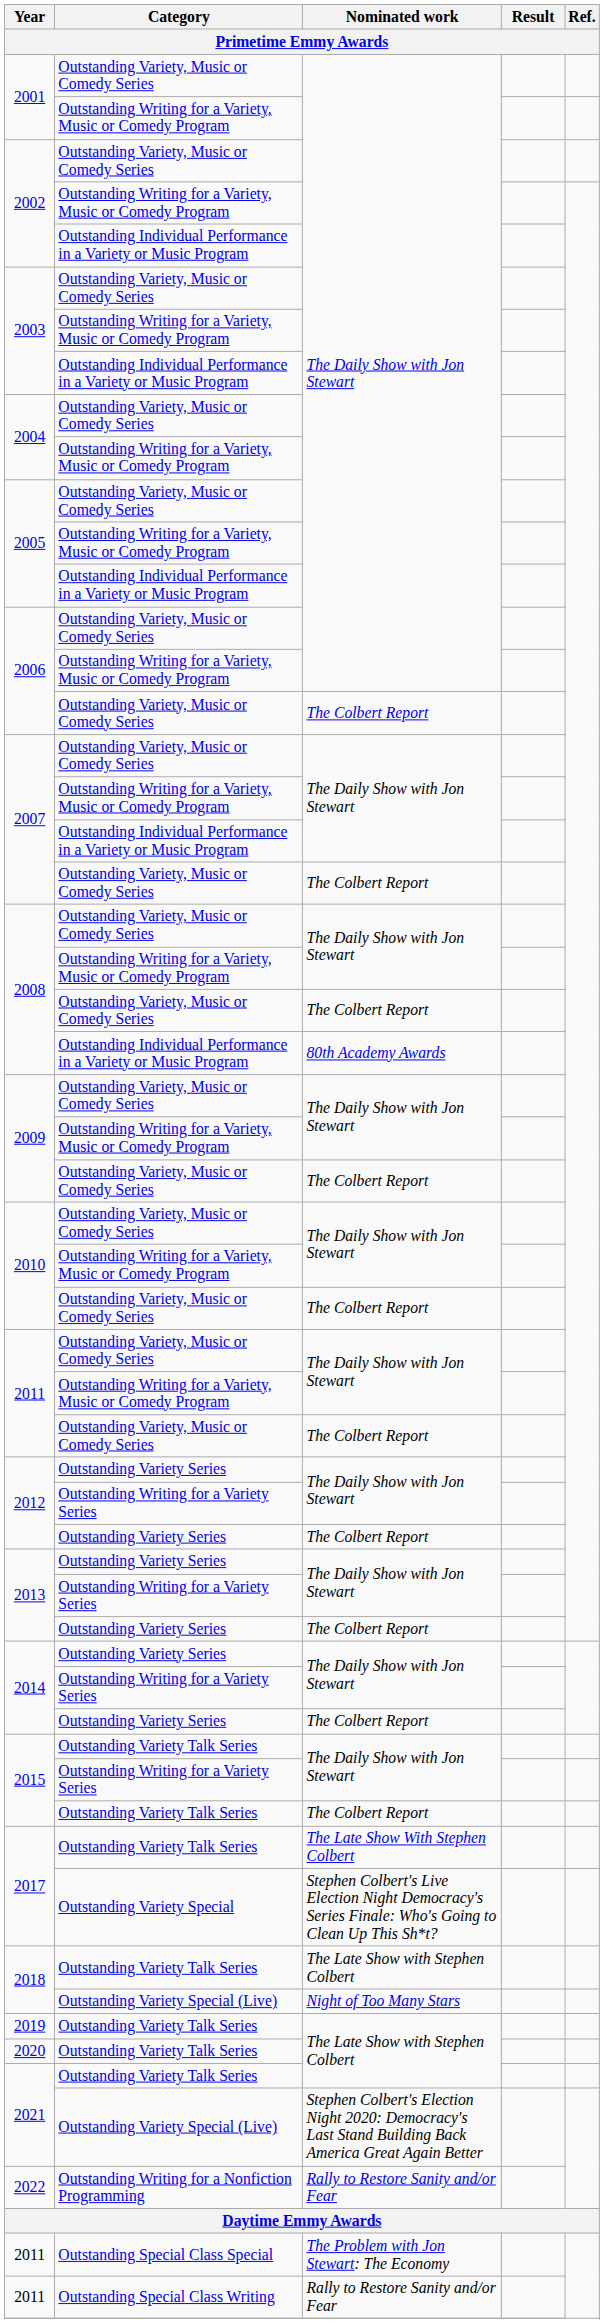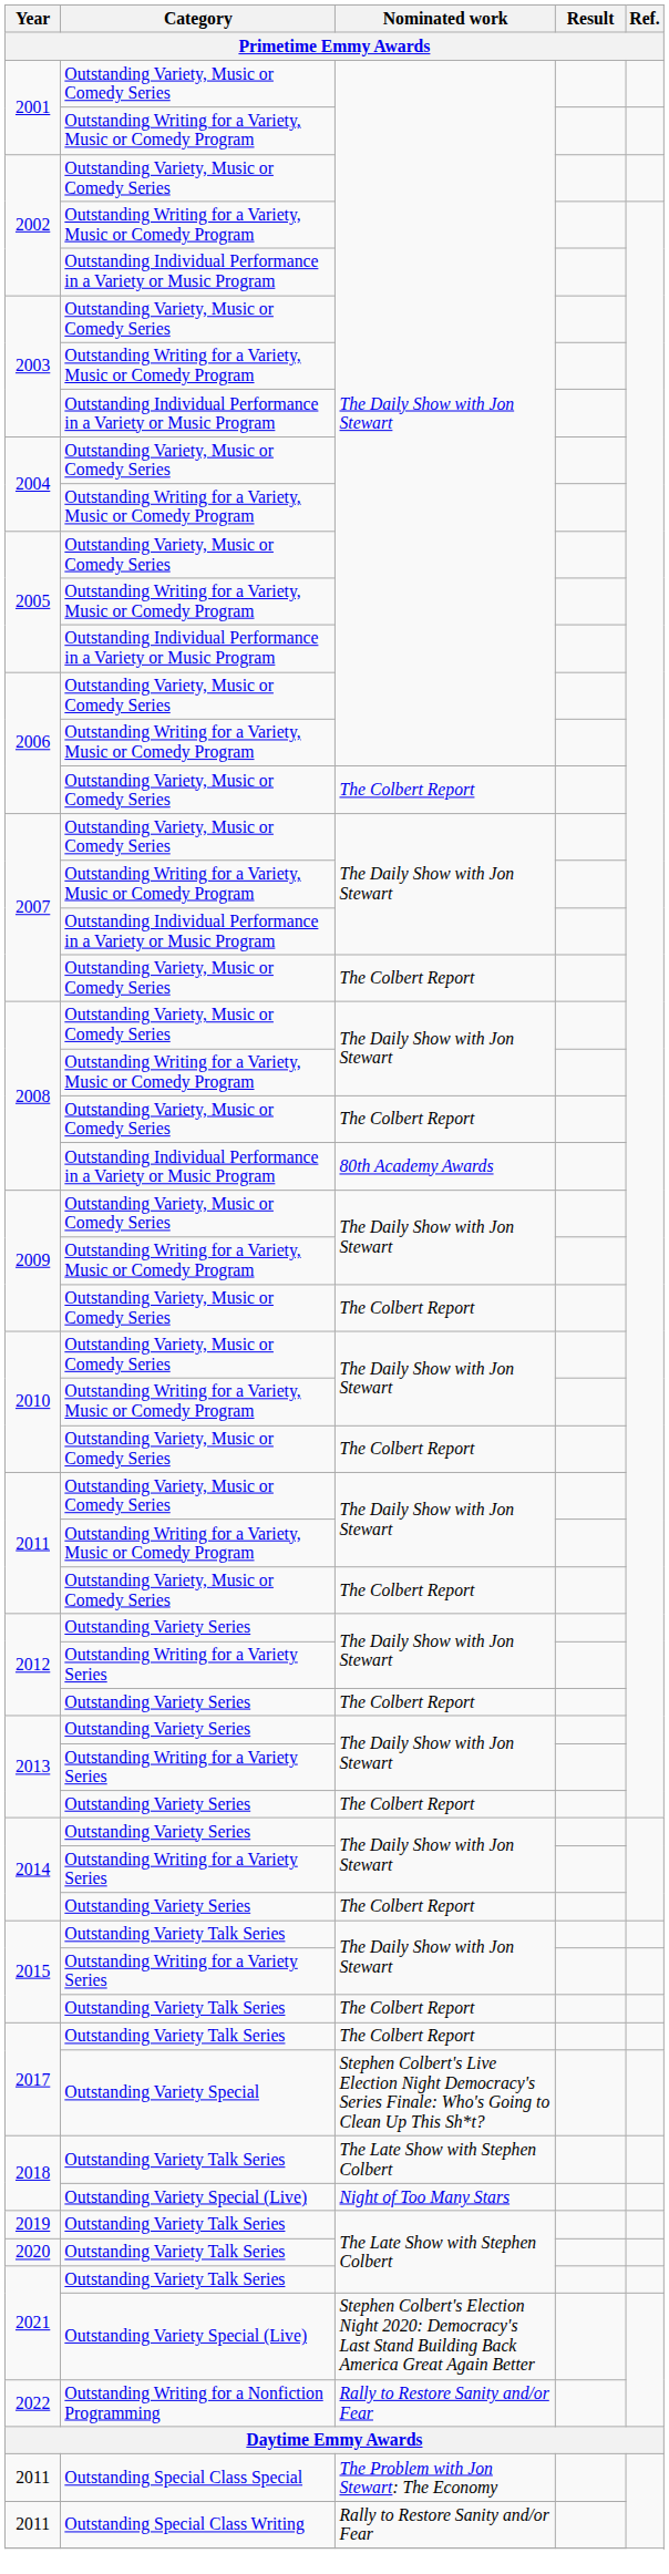2017 / Outstanding Variety Talk Series | Nominated work: The Late Show With Stephen Colbert -> The Colbert Report
